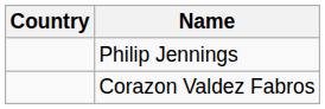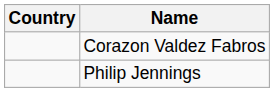rows swapped: Philip Jennings <-> Corazon Valdez Fabros
